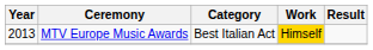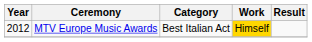MTV Europe Music Awards | Year: 2013 -> 2012
